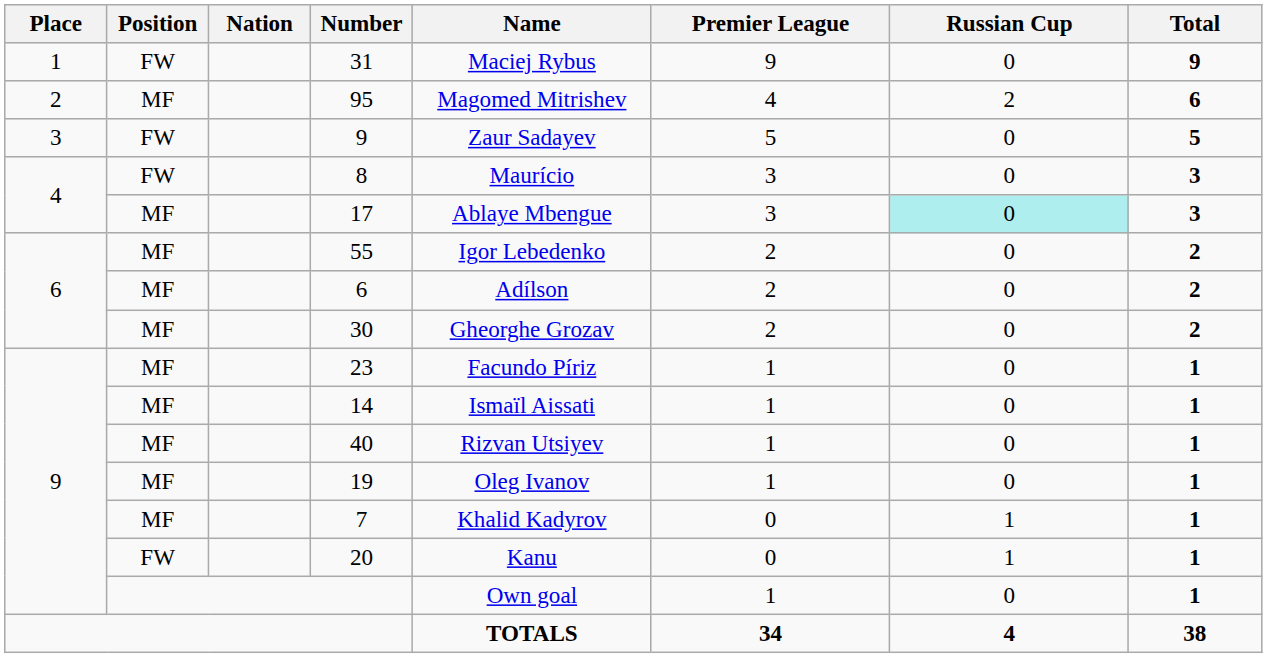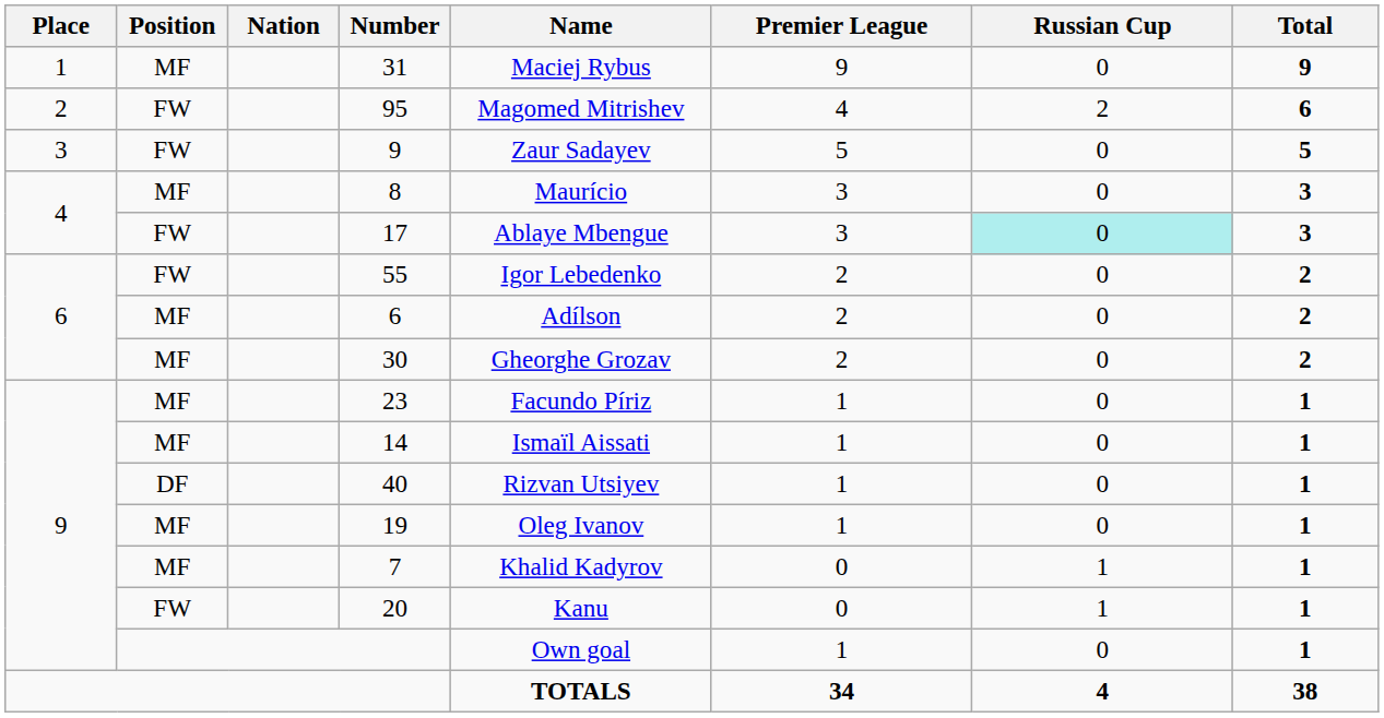31 | Position: FW -> MF
95 | Position: MF -> FW
8 | Position: FW -> MF
17 | Position: MF -> FW
55 | Position: MF -> FW
40 | Position: MF -> DF
